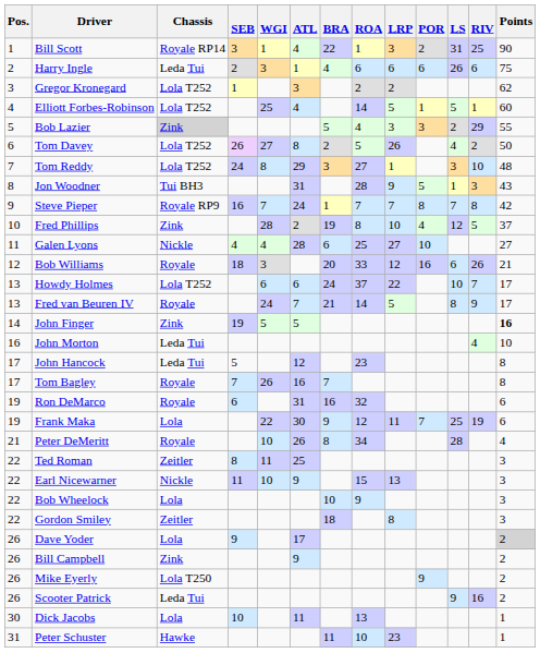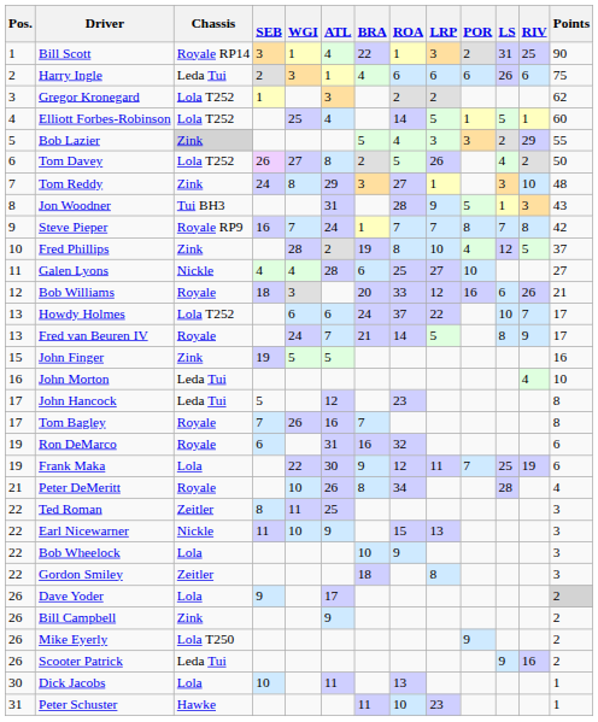Tom Reddy | Chassis: Lola T252 -> Zink
John Finger | Pos.: 14 -> 15
John Finger | Points: bold -> normal
